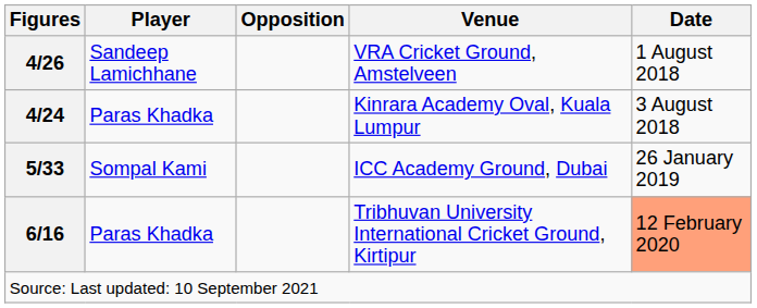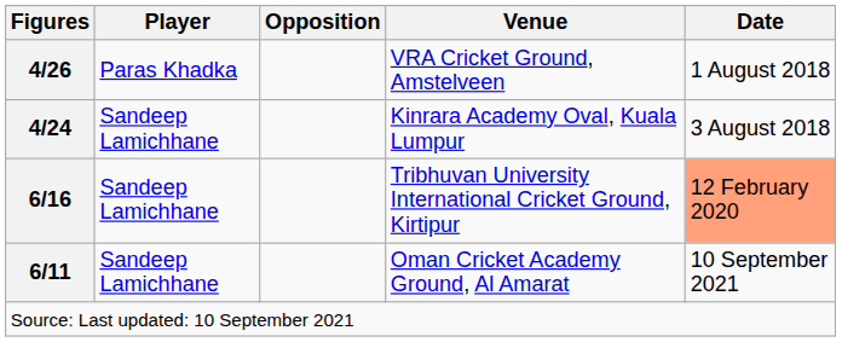VRA Cricket Ground, Amstelveen | Player: Sandeep Lamichhane -> Paras Khadka
Kinrara Academy Oval, Kuala Lumpur | Player: Paras Khadka -> Sandeep Lamichhane
- row: 5/33 | Sompal Kami | ICC Academy Ground, Dubai | 26 January 2019
Tribhuvan University International Cricket Ground, Kirtipur | Player: Paras Khadka -> Sandeep Lamichhane
+ row: 6/11 | Sandeep Lamichhane | Oman Cricket Academy Ground, Al Amarat | 10 September 2021
